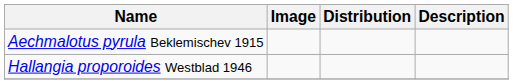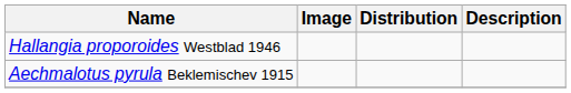rows swapped: Aechmalotus pyrula Beklemischev 1915 <-> Hallangia proporoides Westblad 1946
